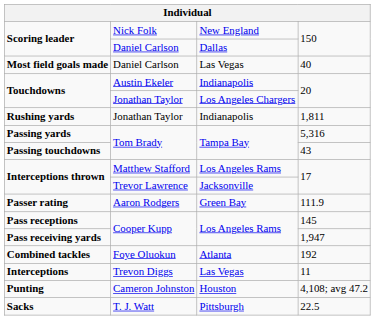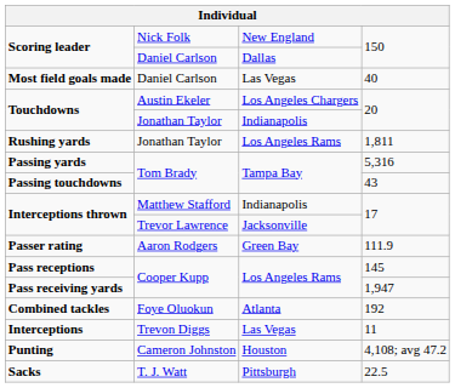Touchdowns / Austin Ekeler | column 3: Indianapolis -> Los Angeles Chargers
Touchdowns / Jonathan Taylor | column 3: Los Angeles Chargers -> Indianapolis
Rushing yards | column 3: Indianapolis -> Los Angeles Rams
Interceptions thrown / Matthew Stafford | column 3: Los Angeles Rams -> Indianapolis
